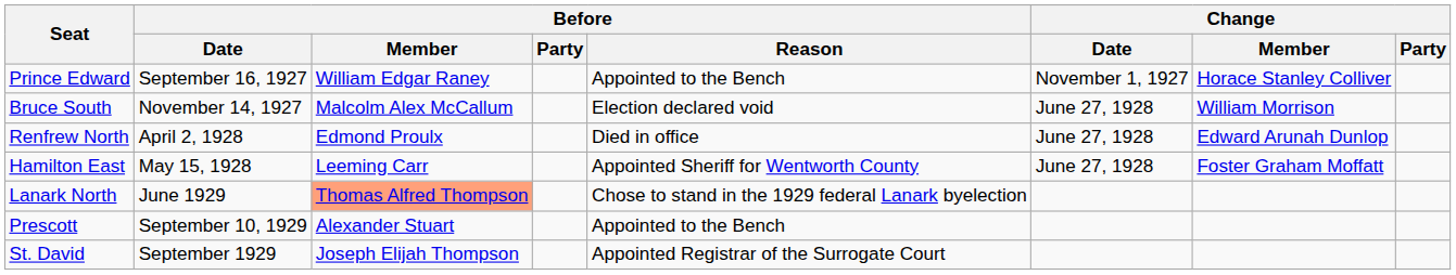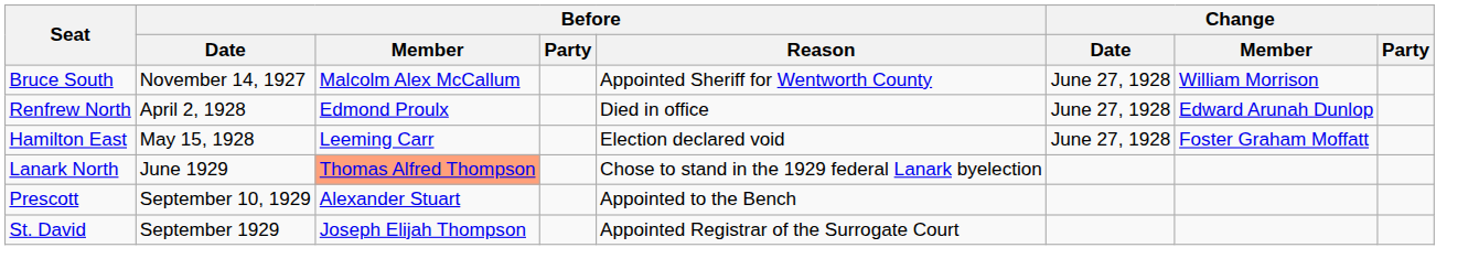- row: Prince Edward | September 16, 1927 | William Edgar Raney | Appointed to the Bench | November 1, 1927 | Horace Stanley Colliver
Bruce South | Before / Reason: Election declared void -> Appointed Sheriff for Wentworth County
Hamilton East | Before / Reason: Appointed Sheriff for Wentworth County -> Election declared void
